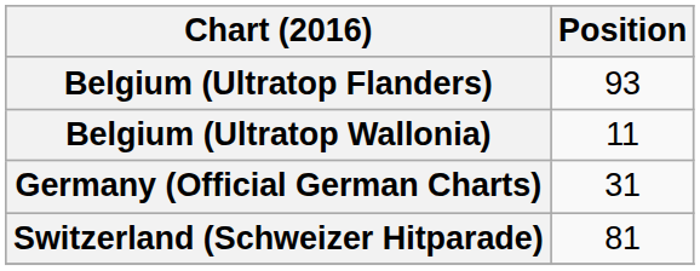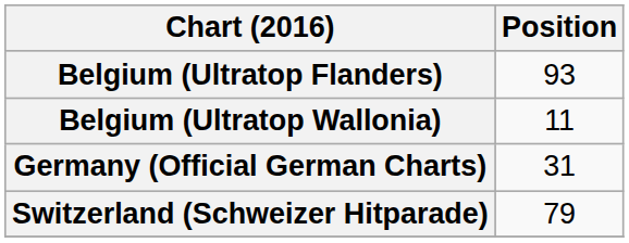Switzerland (Schweizer Hitparade) | Position: 81 -> 79
